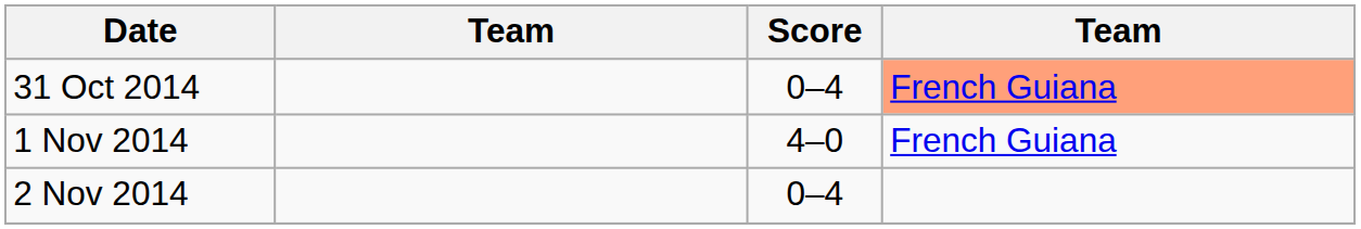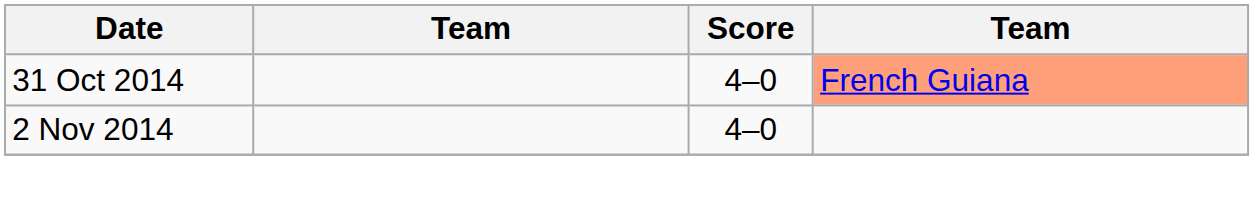31 Oct 2014 | Score: 0–4 -> 4–0
- row: 1 Nov 2014 | 4–0 | French Guiana
2 Nov 2014 | Score: 0–4 -> 4–0
